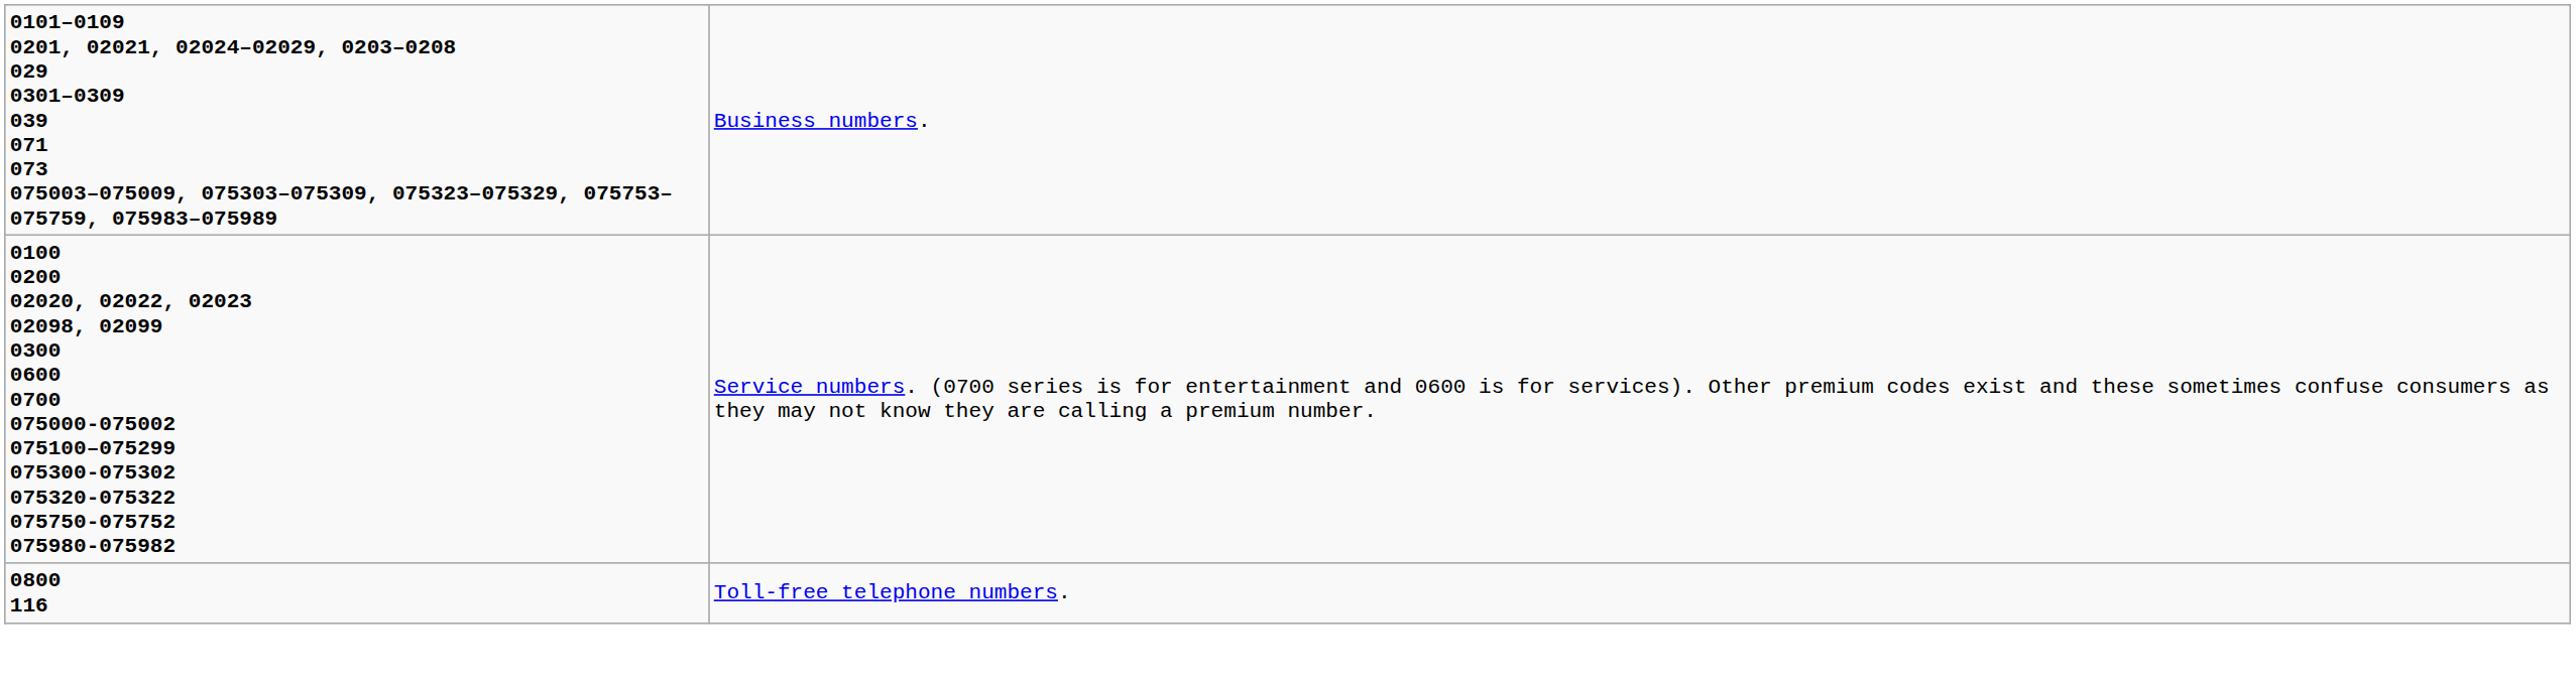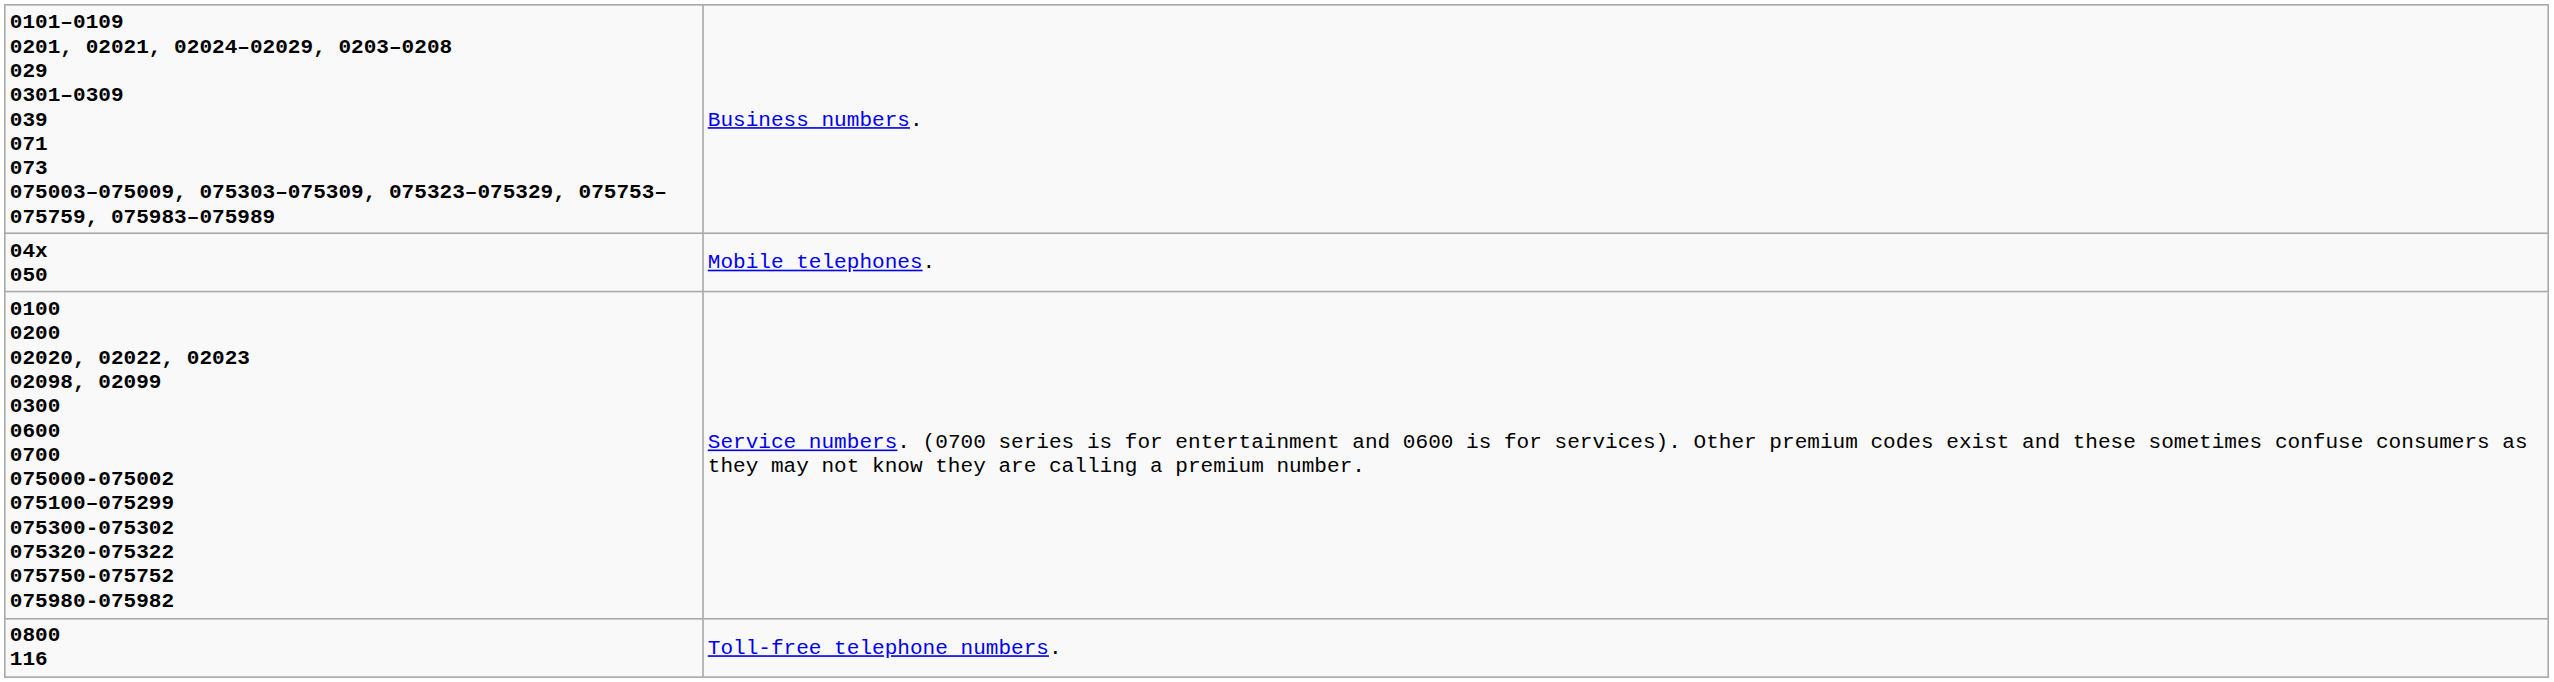+ row: 04x 050 | Mobile telephones.
